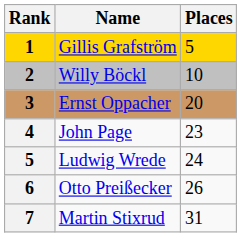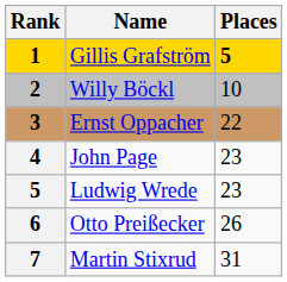Gillis Grafström | Places: normal -> bold
Ernst Oppacher | Places: 20 -> 22
Ludwig Wrede | Places: 24 -> 23
